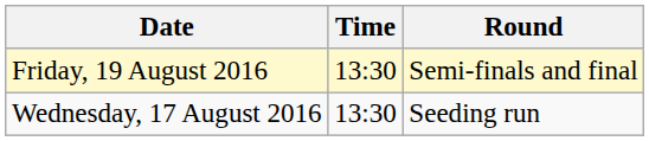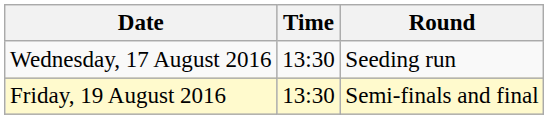rows swapped: Wednesday, 17 August 2016 <-> Friday, 19 August 2016
